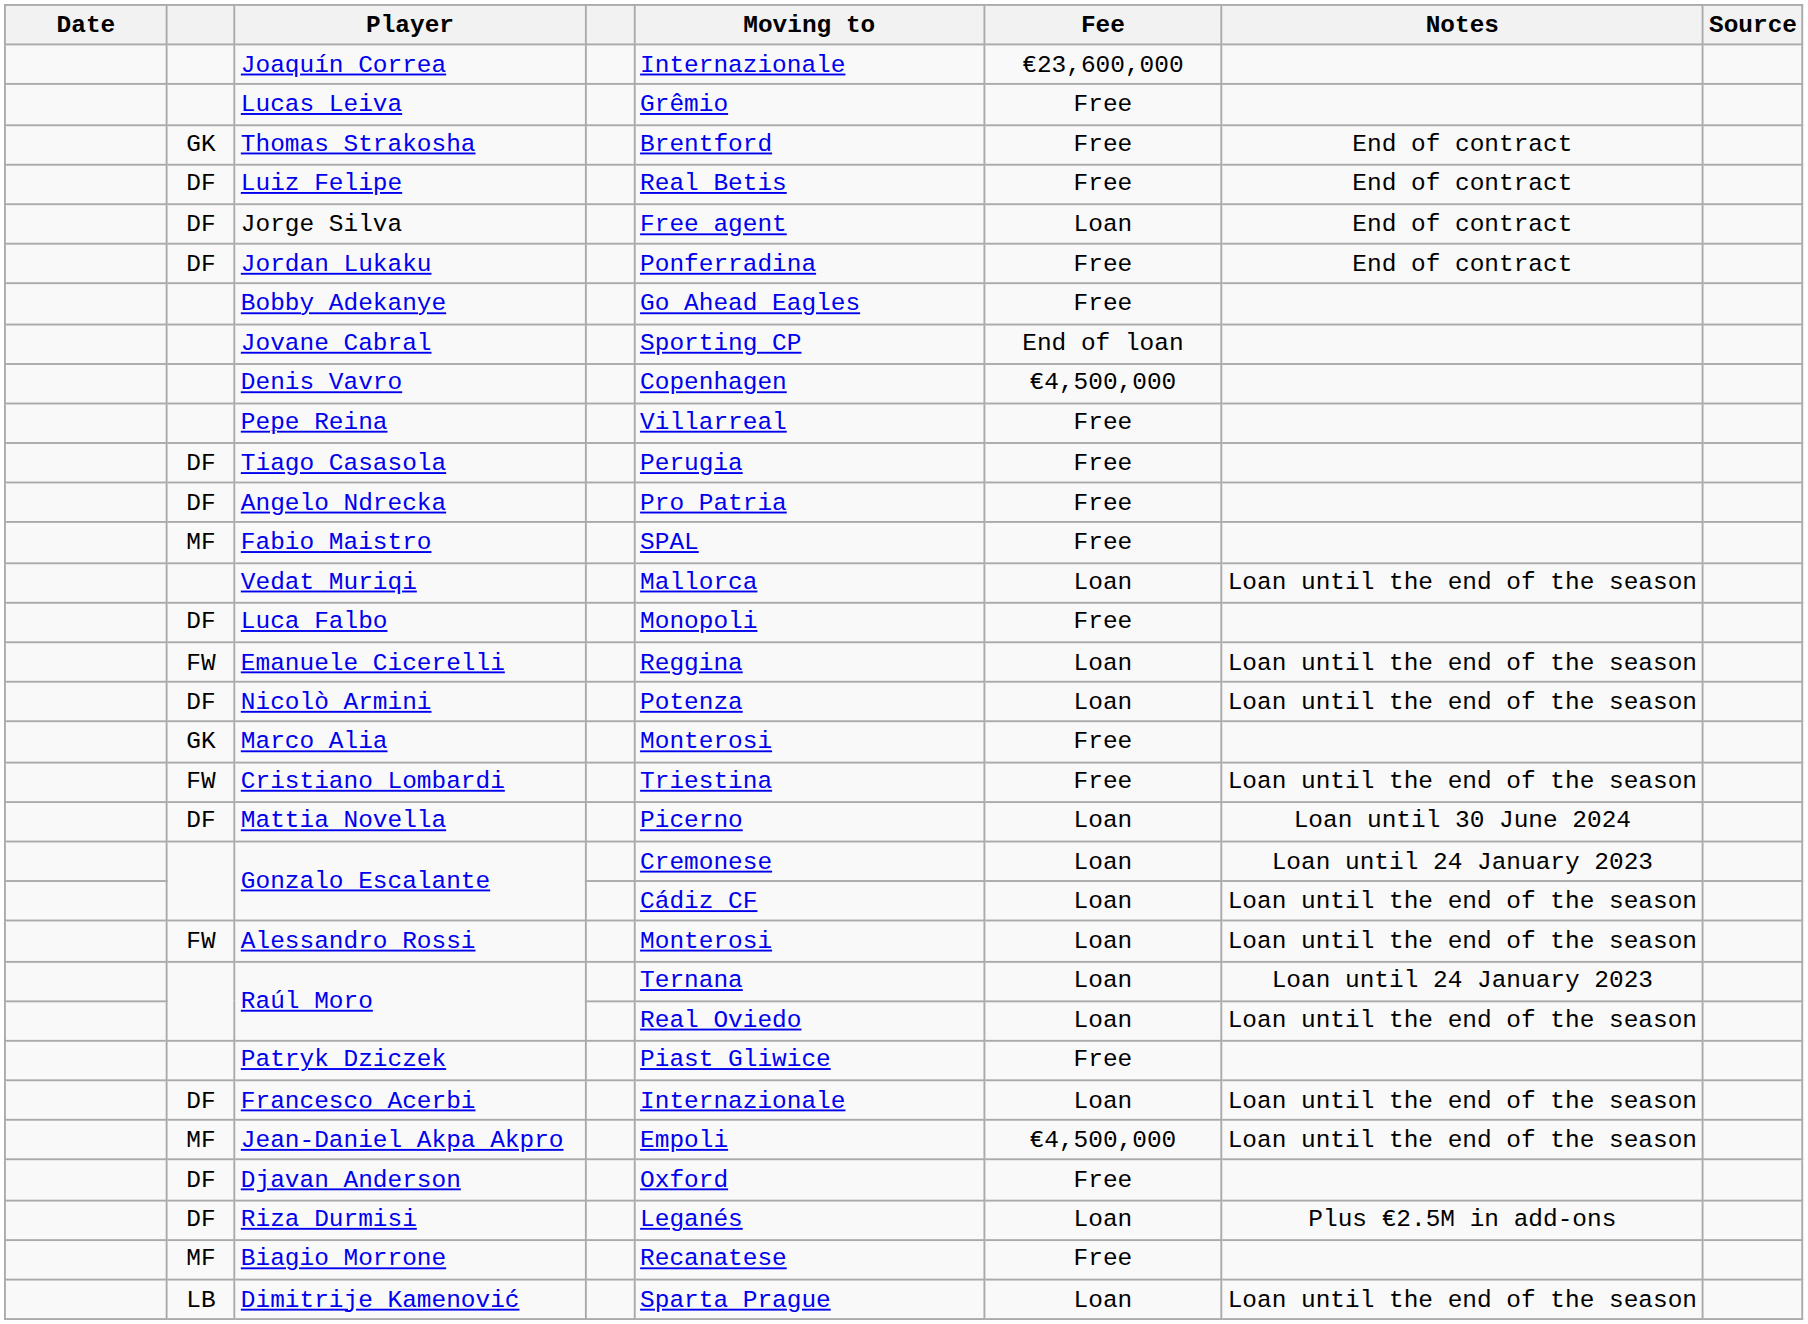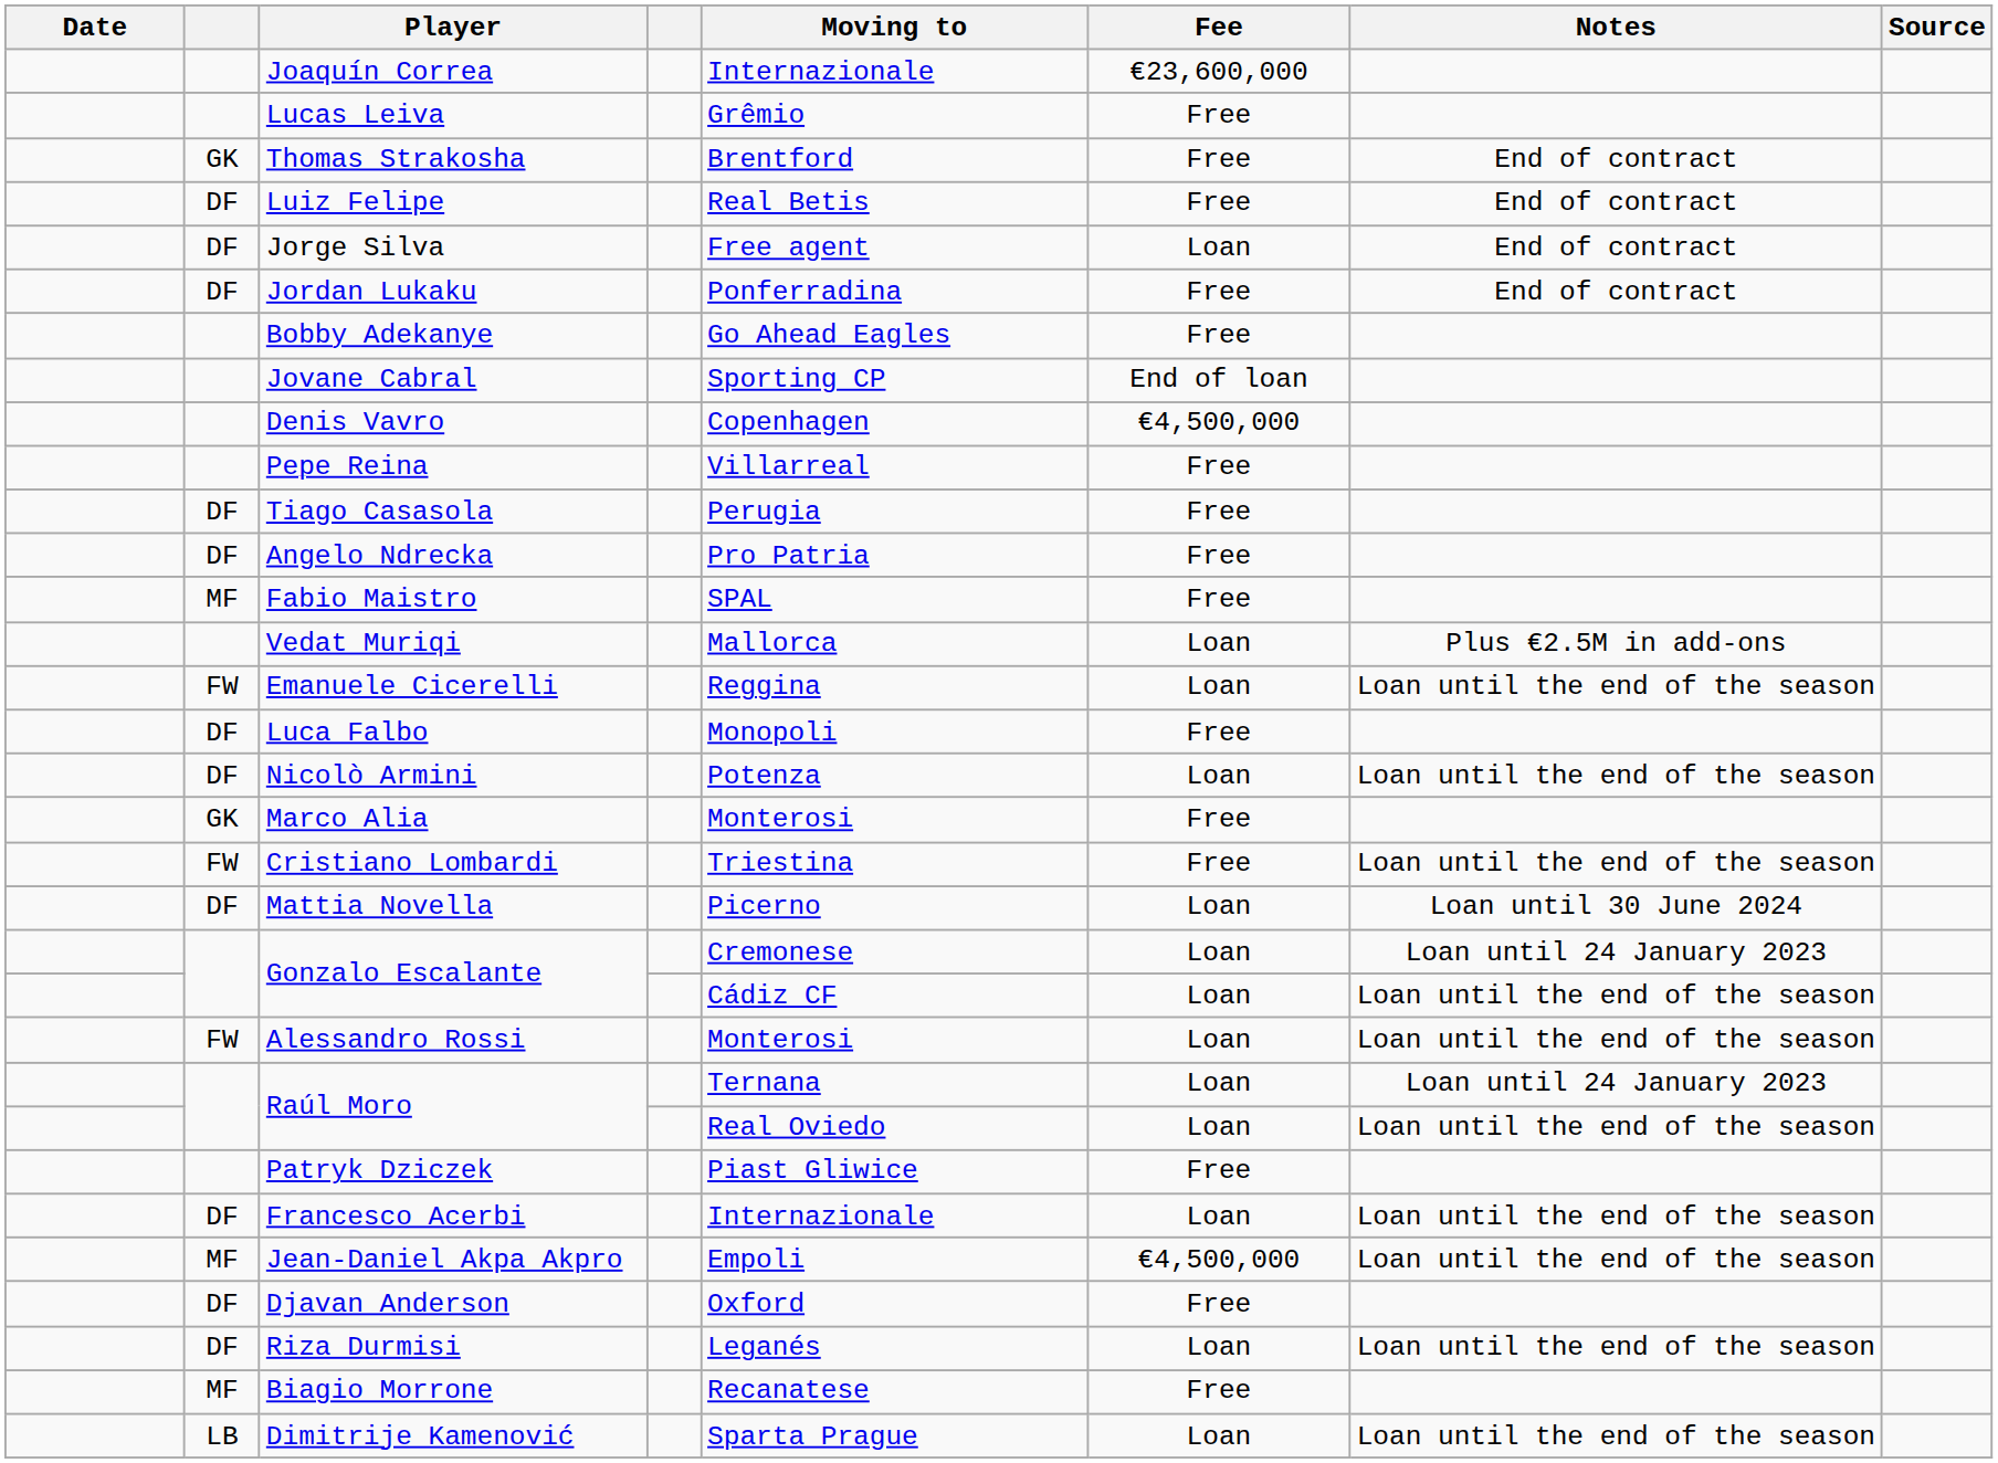Vedat Muriqi | Notes: Loan until the end of the season -> Plus €2.5M in add-ons
rows swapped: Luca Falbo <-> Emanuele Cicerelli
Riza Durmisi | Notes: Plus €2.5M in add-ons -> Loan until the end of the season
